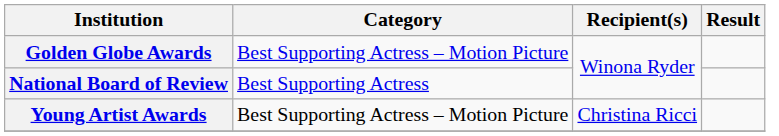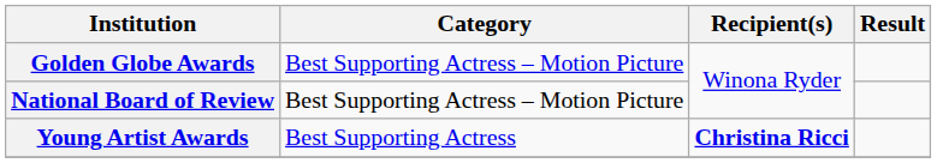National Board of Review | Category: Best Supporting Actress -> Best Supporting Actress – Motion Picture
Young Artist Awards | Category: Best Supporting Actress – Motion Picture -> Best Supporting Actress
Young Artist Awards | Recipient(s): normal -> bold
